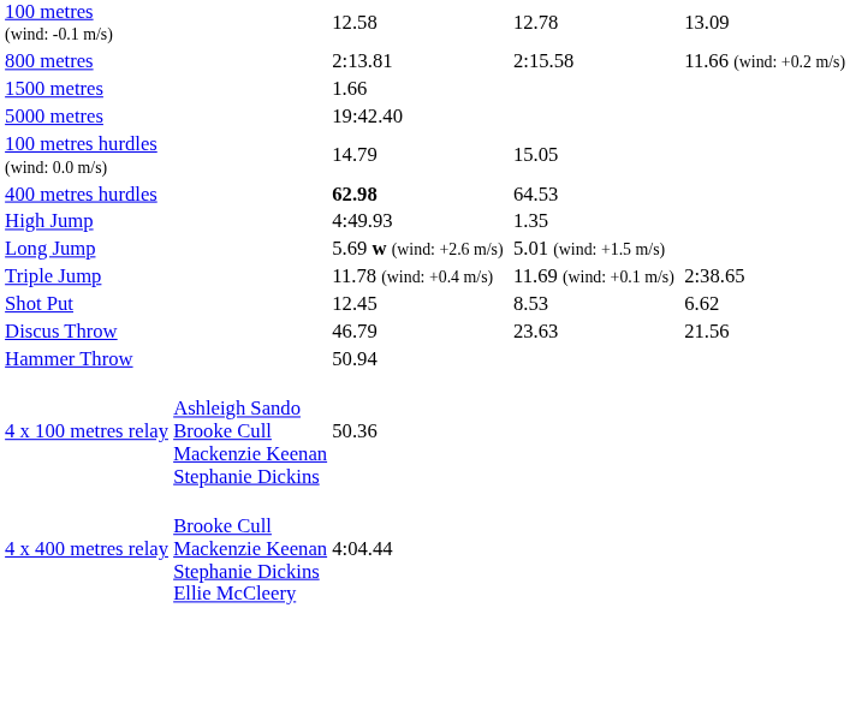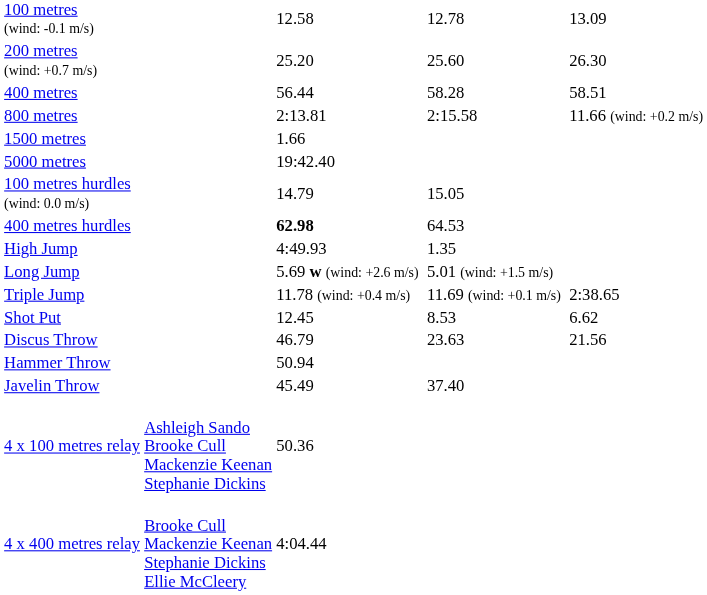+ row: 200 metres (wind: +0.7 m/s) | 25.20 | 25.60 | 26.30
+ row: 400 metres | 56.44 | 58.28 | 58.51
+ row: Javelin Throw | 45.49 | 37.40
